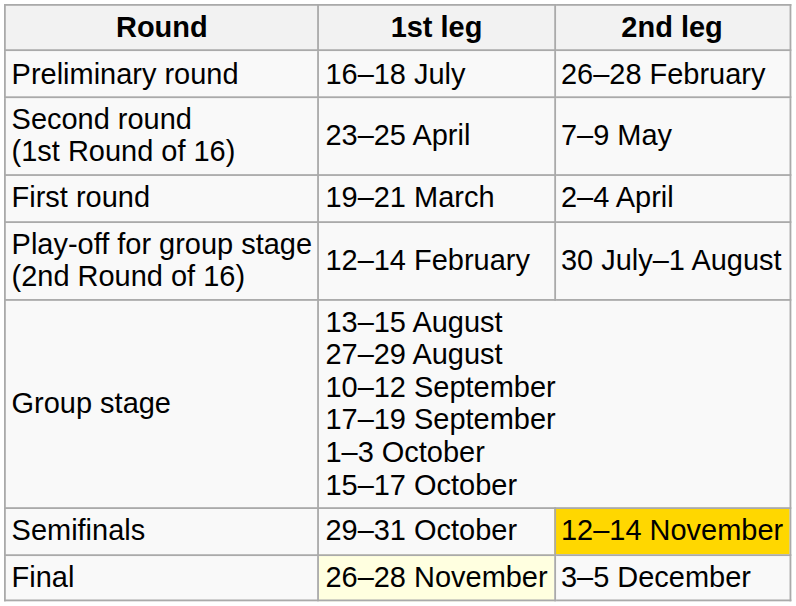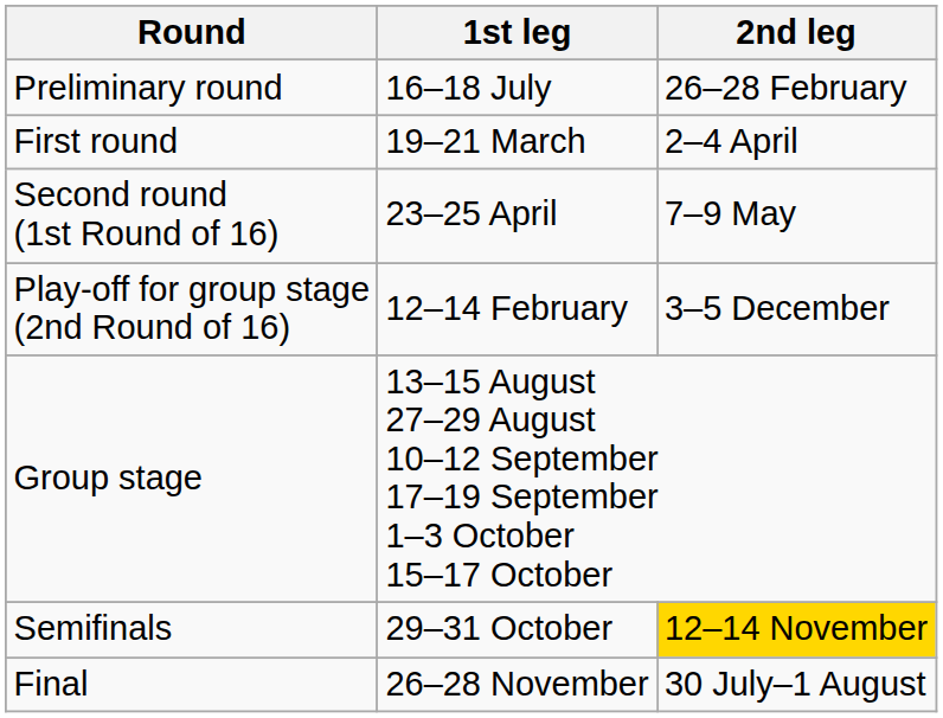rows swapped: First round <-> Second round (1st Round of 16)
Play-off for group stage (2nd Round of 16) | 2nd leg: 30 July–1 August -> 3–5 December
Final | 1st leg: lightyellow background -> no background
Final | 2nd leg: 3–5 December -> 30 July–1 August
